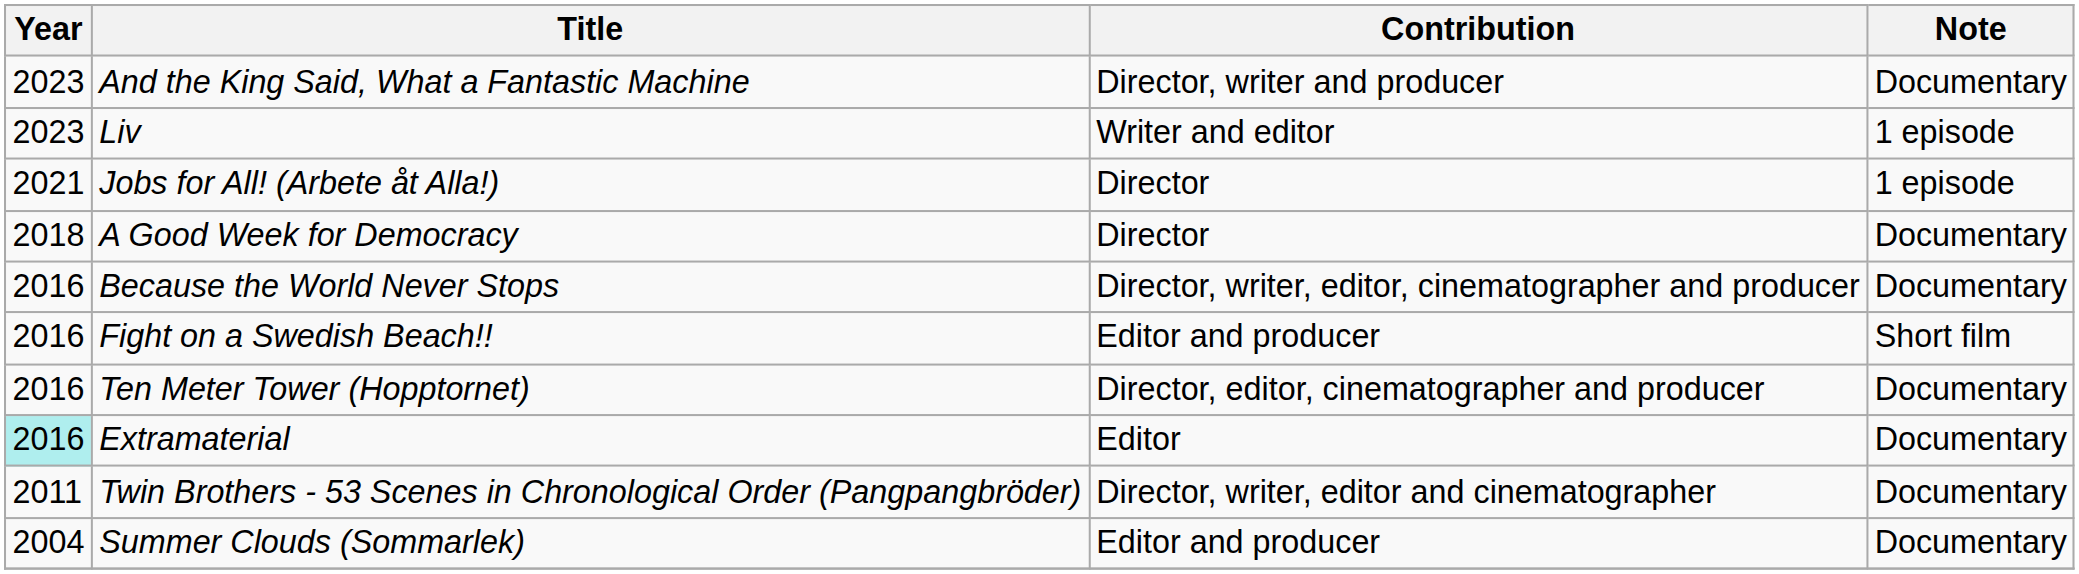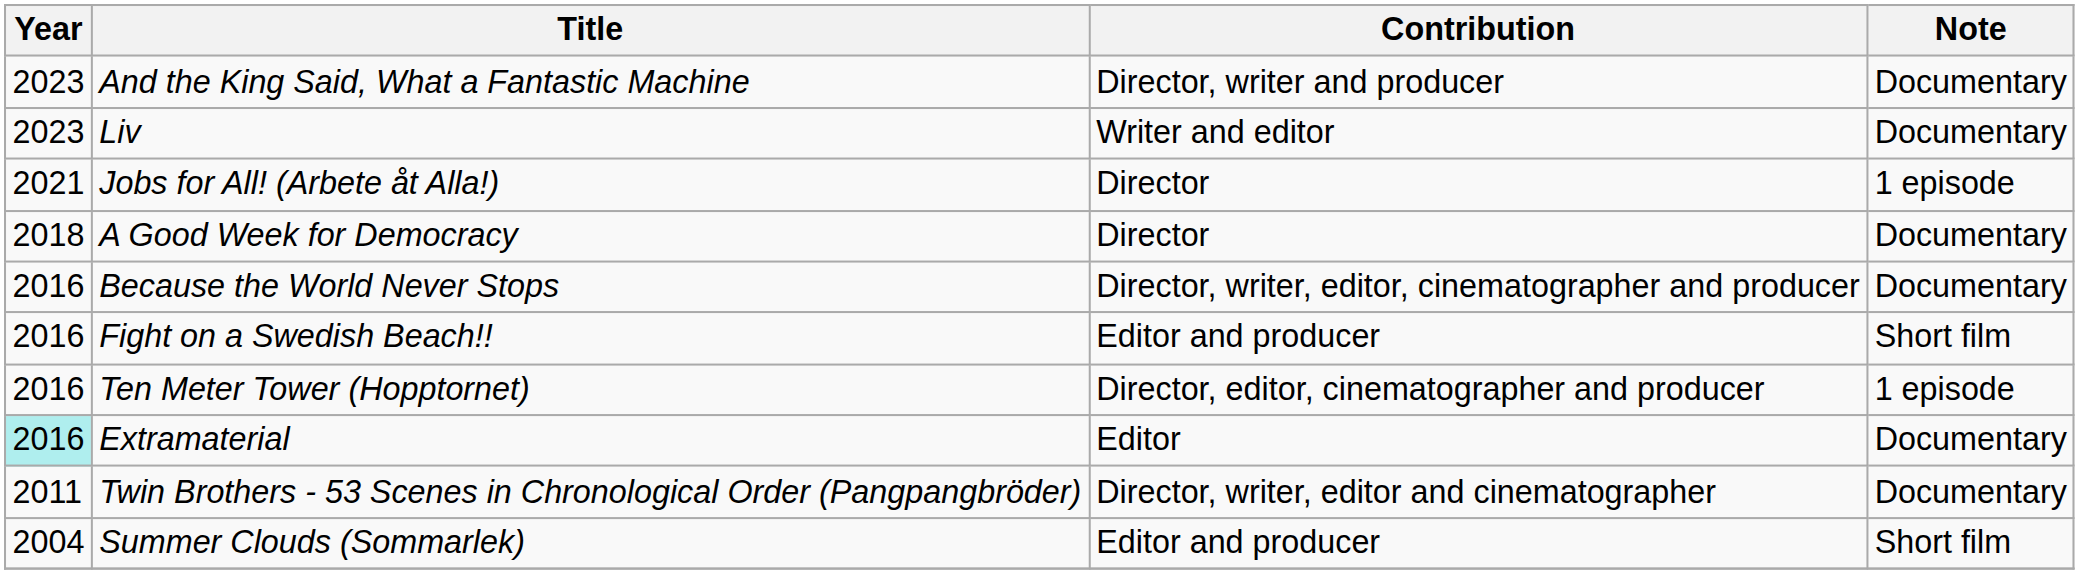Liv | Note: 1 episode -> Documentary
Ten Meter Tower (Hopptornet) | Note: Documentary -> 1 episode
Summer Clouds (Sommarlek) | Note: Documentary -> Short film
